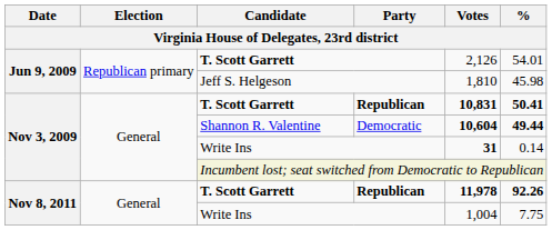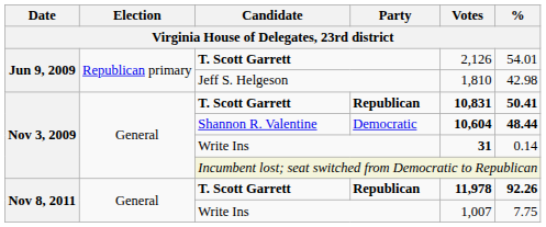Jeff S. Helgeson | %: 45.98 -> 42.98
Democratic | %: 49.44 -> 48.44
Nov 8, 2011 / Write Ins | Votes: 1,004 -> 1,007
